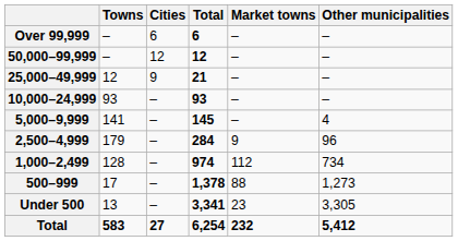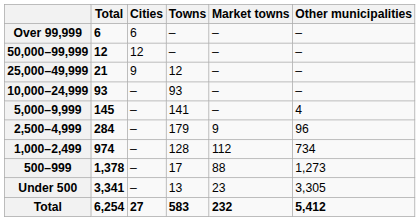columns swapped: Total <-> Towns
